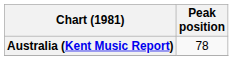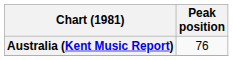Australia (Kent Music Report) | Peak position: 78 -> 76
